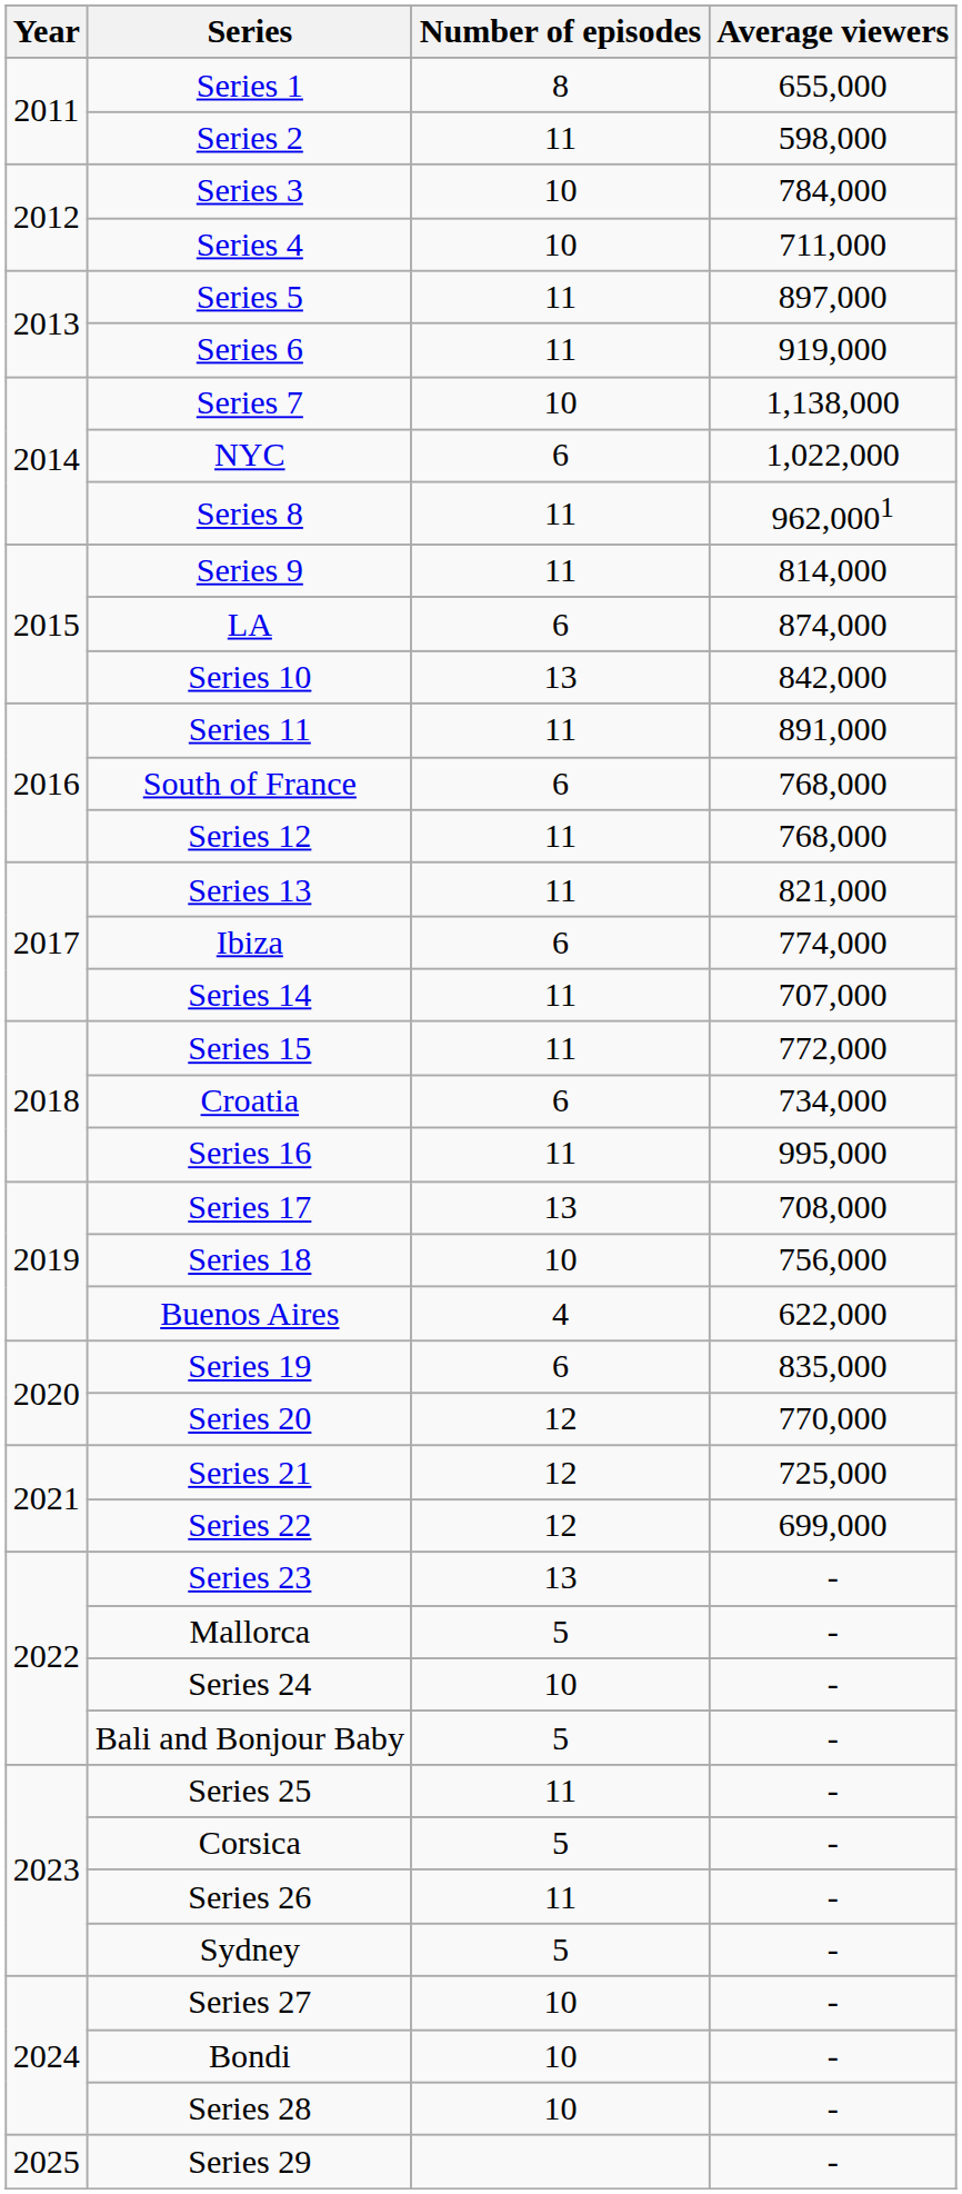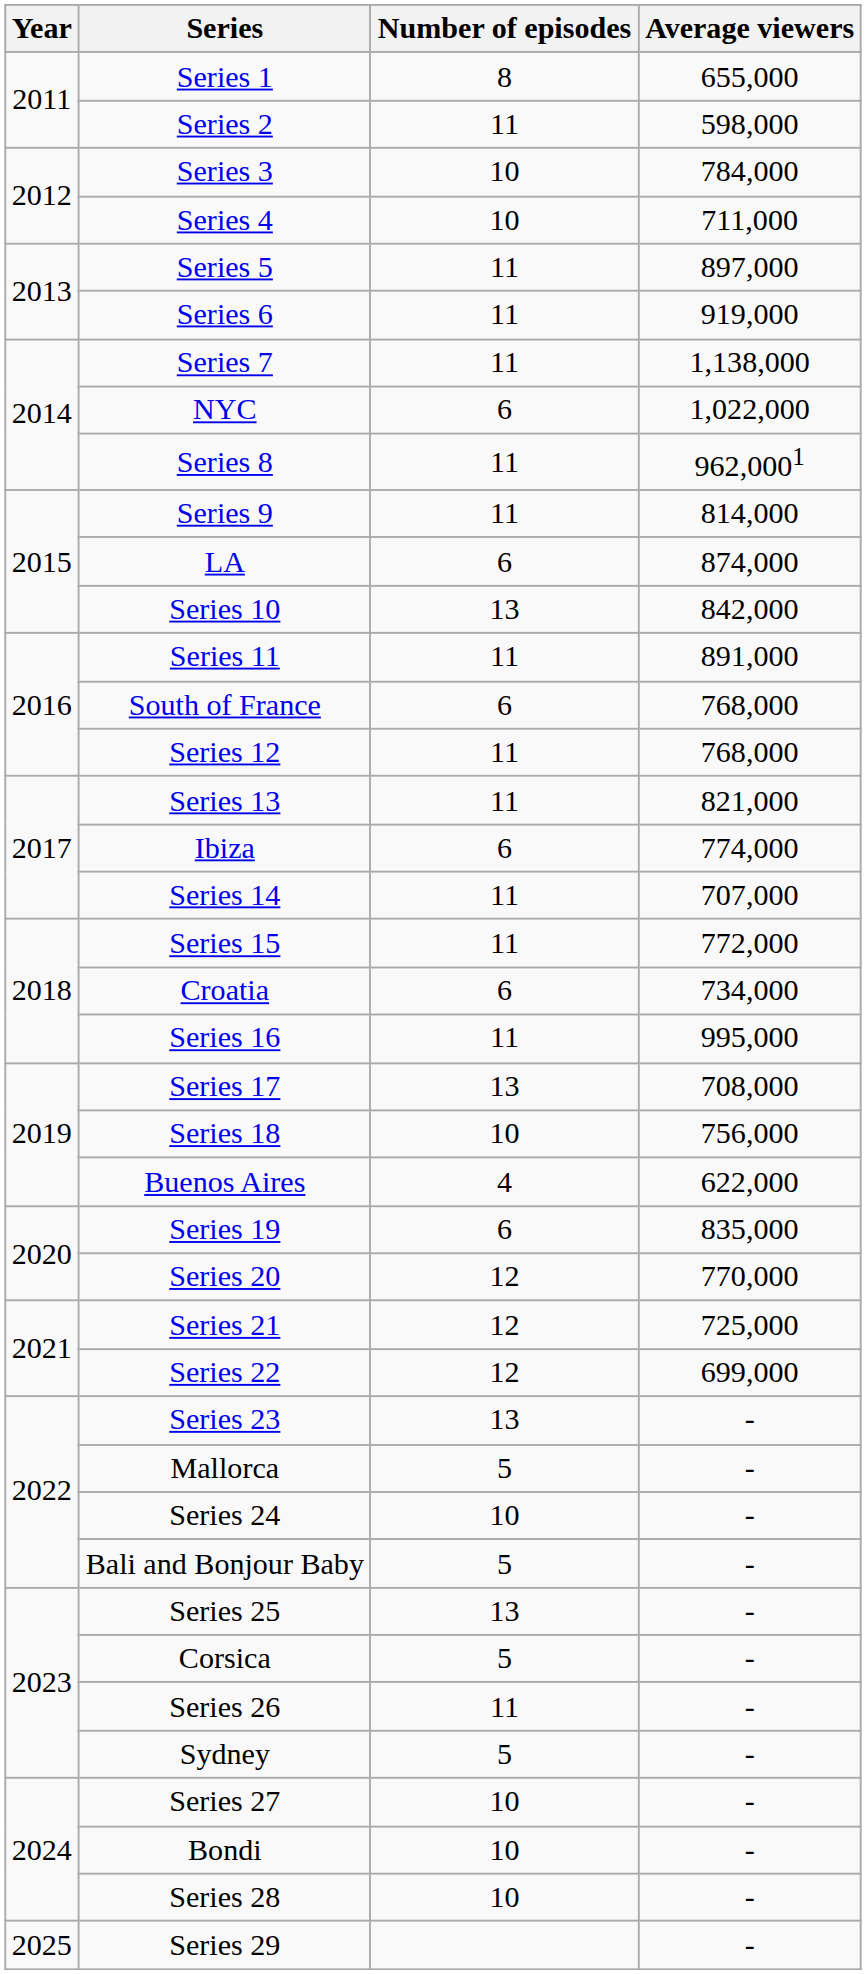Series 7 | Number of episodes: 10 -> 11
Series 25 | Number of episodes: 11 -> 13
